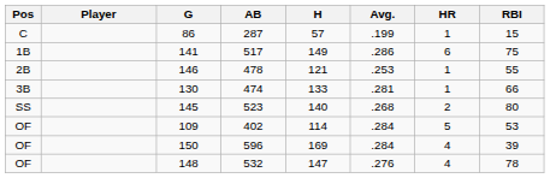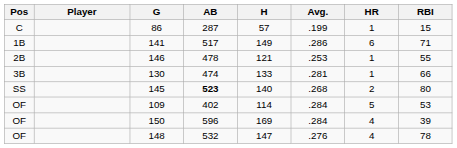141 | RBI: 75 -> 71
145 | AB: normal -> bold
